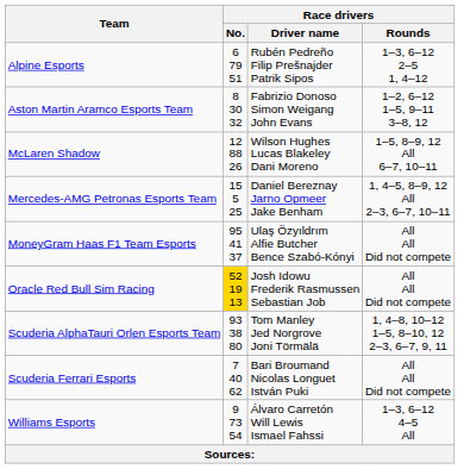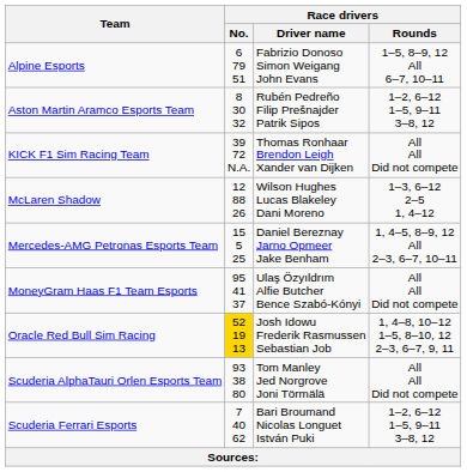Alpine Esports | Race drivers / Driver name: Rubén Pedreño Filip Prešnajder Patrik Sipos -> Fabrizio Donoso Simon Weigang John Evans
Alpine Esports | Race drivers / Rounds: 1–3, 6–12 2–5 1, 4–12 -> 1–5, 8–9, 12 All 6–7, 10–11
Aston Martin Aramco Esports Team | Race drivers / Driver name: Fabrizio Donoso Simon Weigang John Evans -> Rubén Pedreño Filip Prešnajder Patrik Sipos
+ row: KICK F1 Sim Racing Team | 39 72 N.A. | Thomas Ronhaar Brendon Leigh Xander van Dijken | All All Did not compete
McLaren Shadow | Race drivers / Rounds: 1–5, 8–9, 12 All 6–7, 10–11 -> 1–3, 6–12 2–5 1, 4–12
Oracle Red Bull Sim Racing | Race drivers / Rounds: All All Did not compete -> 1, 4–8, 10–12 1–5, 8–10, 12 2–3, 6–7, 9, 11
Scuderia AlphaTauri Orlen Esports Team | Race drivers / Rounds: 1, 4–8, 10–12 1–5, 8–10, 12 2–3, 6–7, 9, 11 -> All All Did not compete
Scuderia Ferrari Esports | Race drivers / Rounds: All All Did not compete -> 1–2, 6–12 1–5, 9–11 3–8, 12
- row: Williams Esports | 9 73 54 | Álvaro Carretón Will Lewis Ismael Fahssi | 1–3, 6–12 4–5 All
